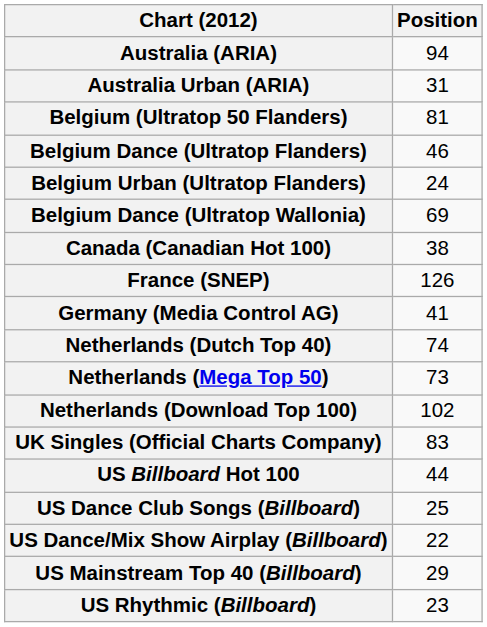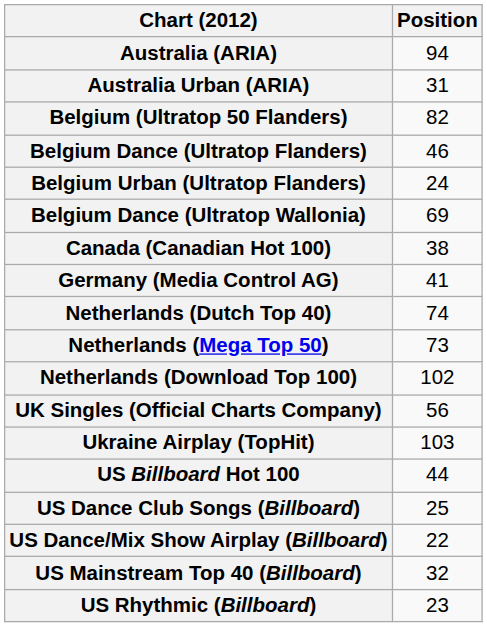Belgium (Ultratop 50 Flanders) | Position: 81 -> 82
- row: France (SNEP) | 126
UK Singles (Official Charts Company) | Position: 83 -> 56
+ row: Ukraine Airplay (TopHit) | 103
US Mainstream Top 40 (Billboard) | Position: 29 -> 32
